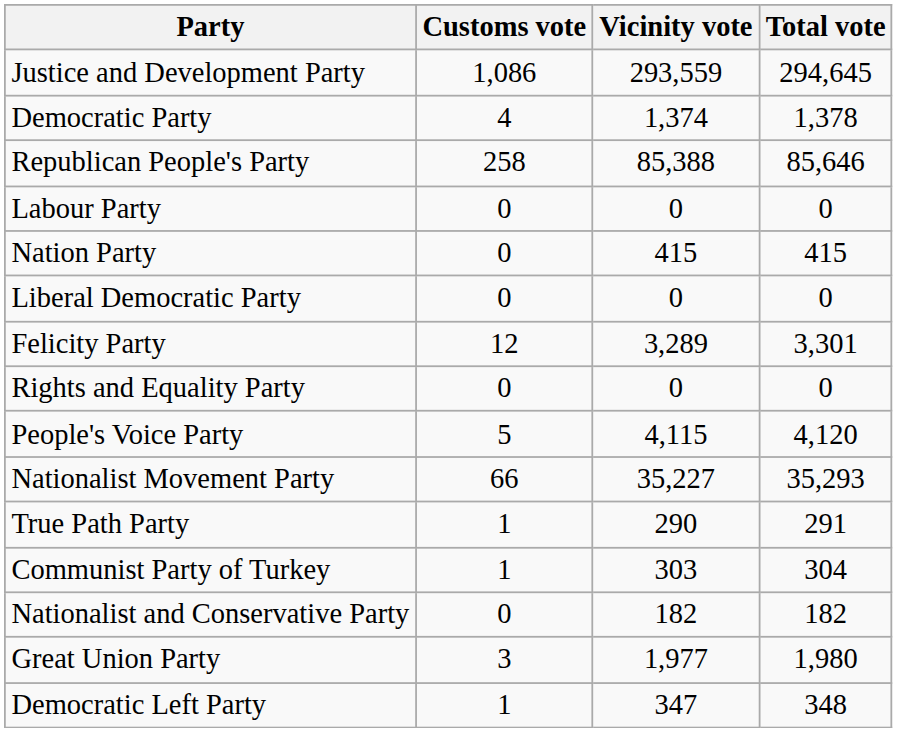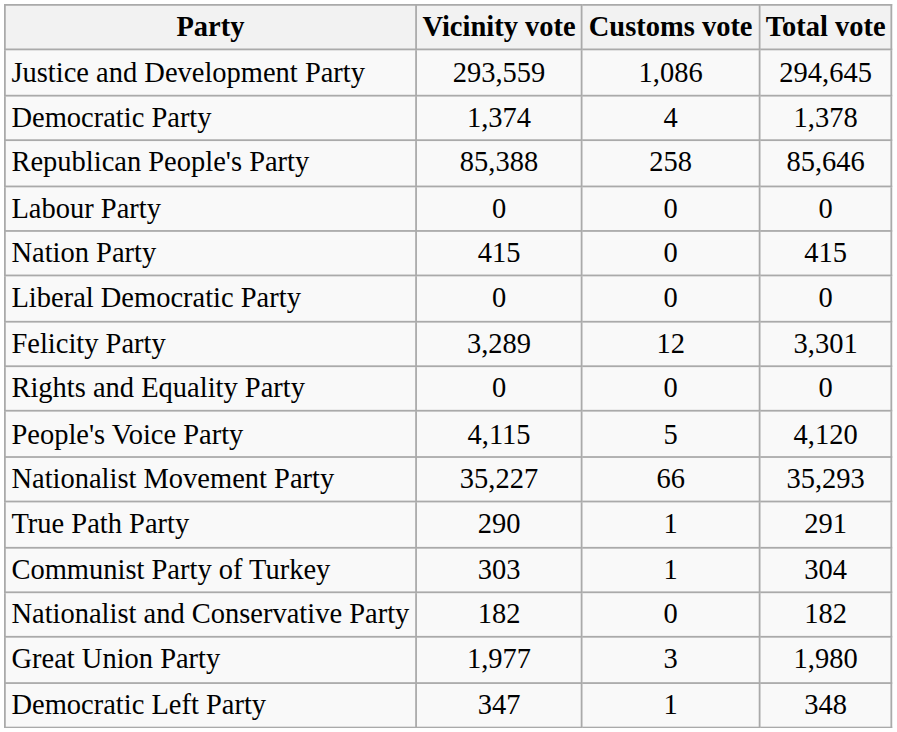columns swapped: Vicinity vote <-> Customs vote
